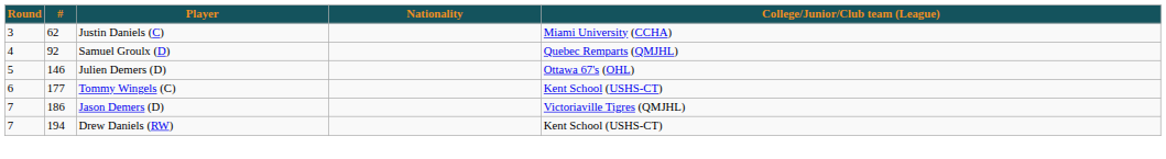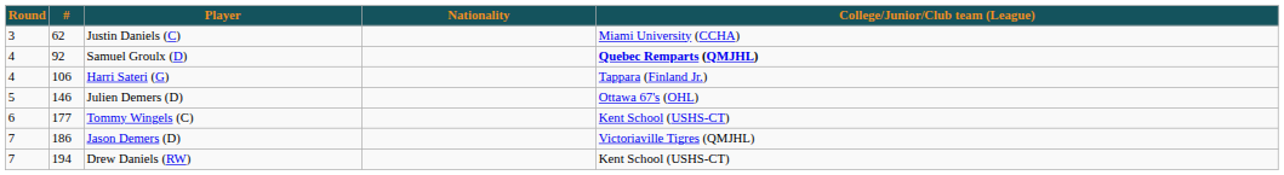Samuel Groulx (D) | College/Junior/Club team (League): normal -> bold
+ row: 4 | 106 | Harri Sateri (G) | Tappara (Finland Jr.)
